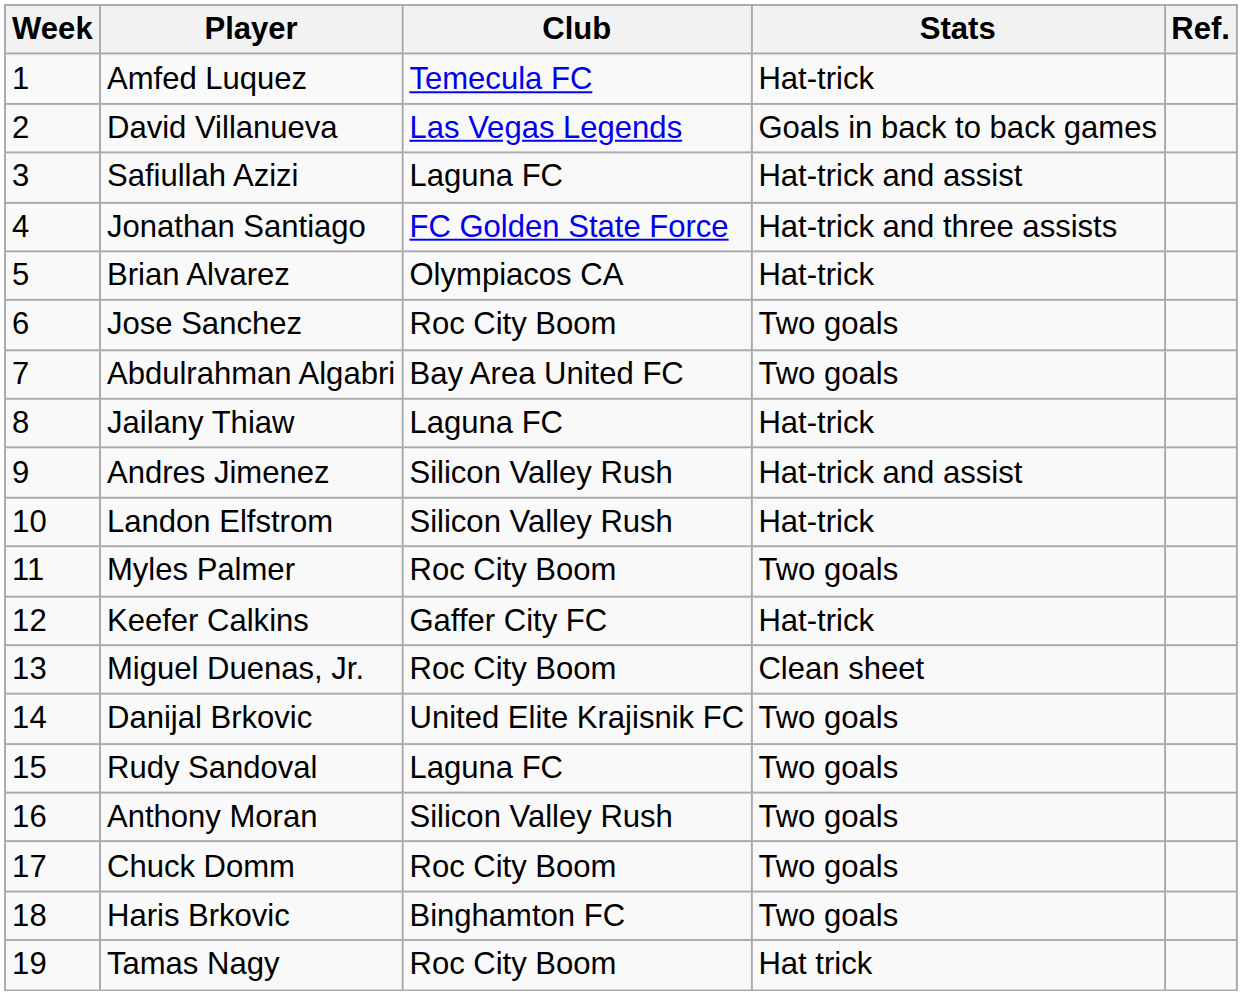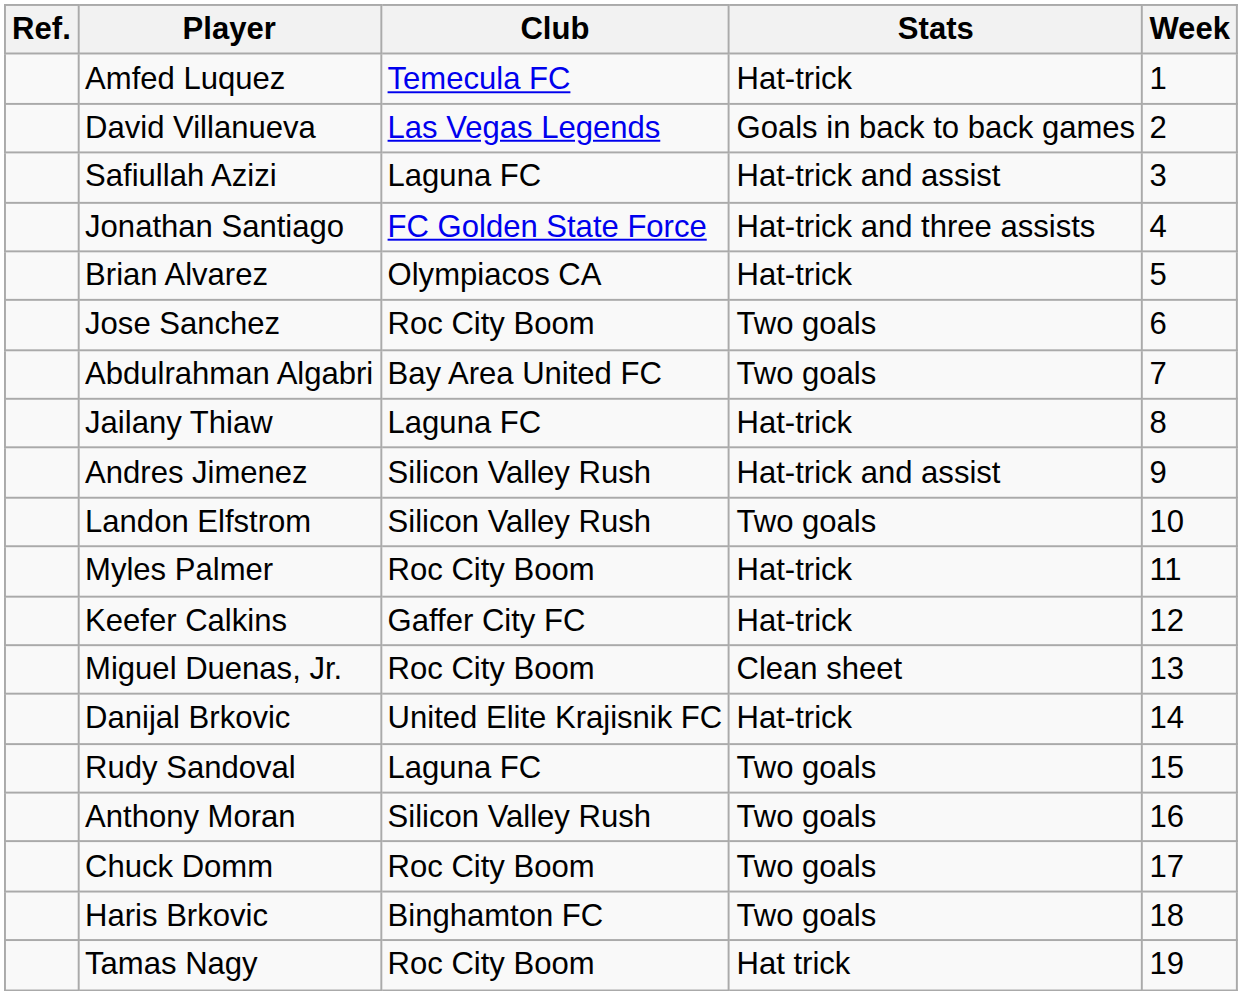columns swapped: Week <-> Ref.
Landon Elfstrom | Stats: Hat-trick -> Two goals
Myles Palmer | Stats: Two goals -> Hat-trick
Danijal Brkovic | Stats: Two goals -> Hat-trick
